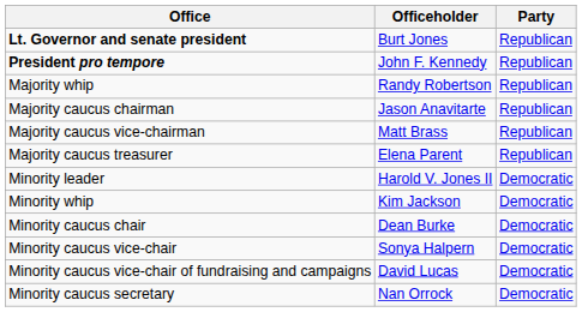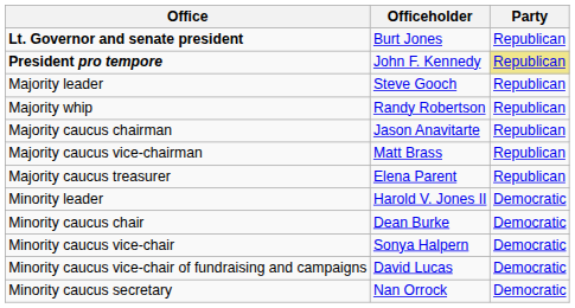President pro tempore | Party: no background -> khaki background
+ row: Majority leader | Steve Gooch | Republican
- row: Minority whip | Kim Jackson | Democratic
